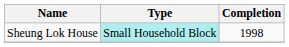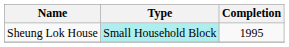Sheung Lok House | Completion: 1998 -> 1995
